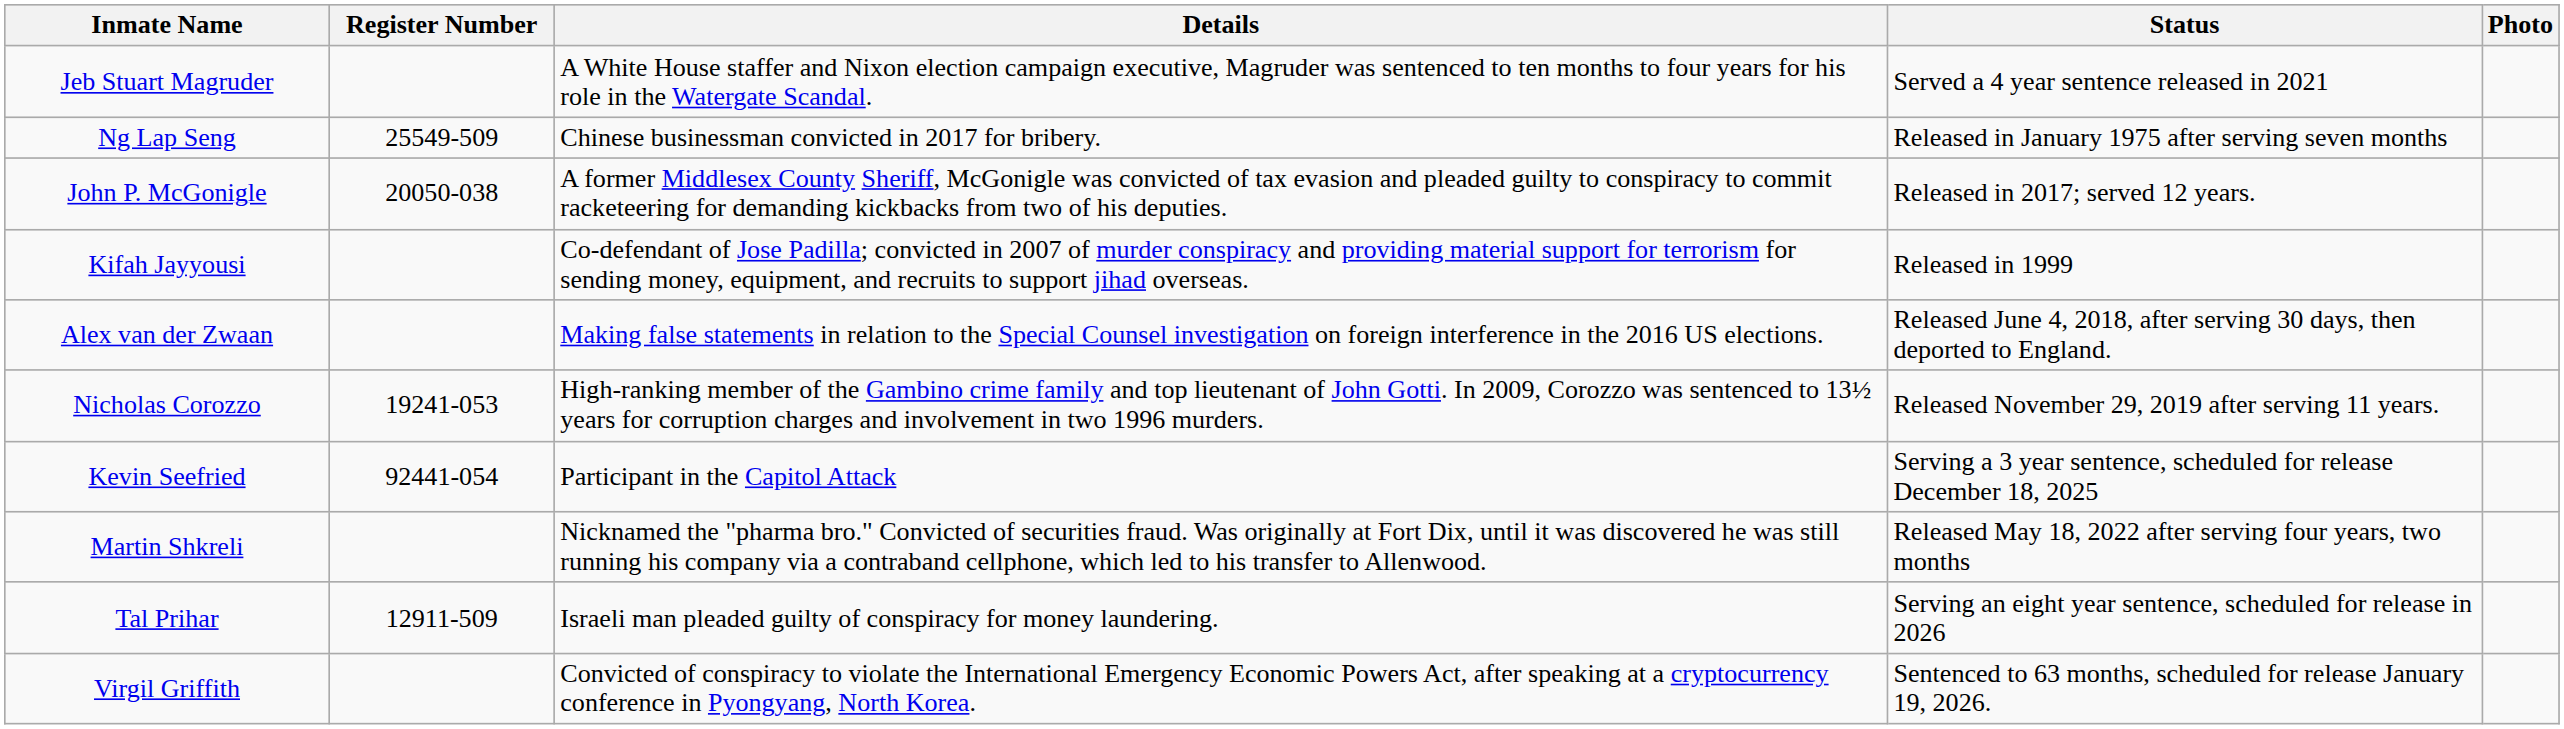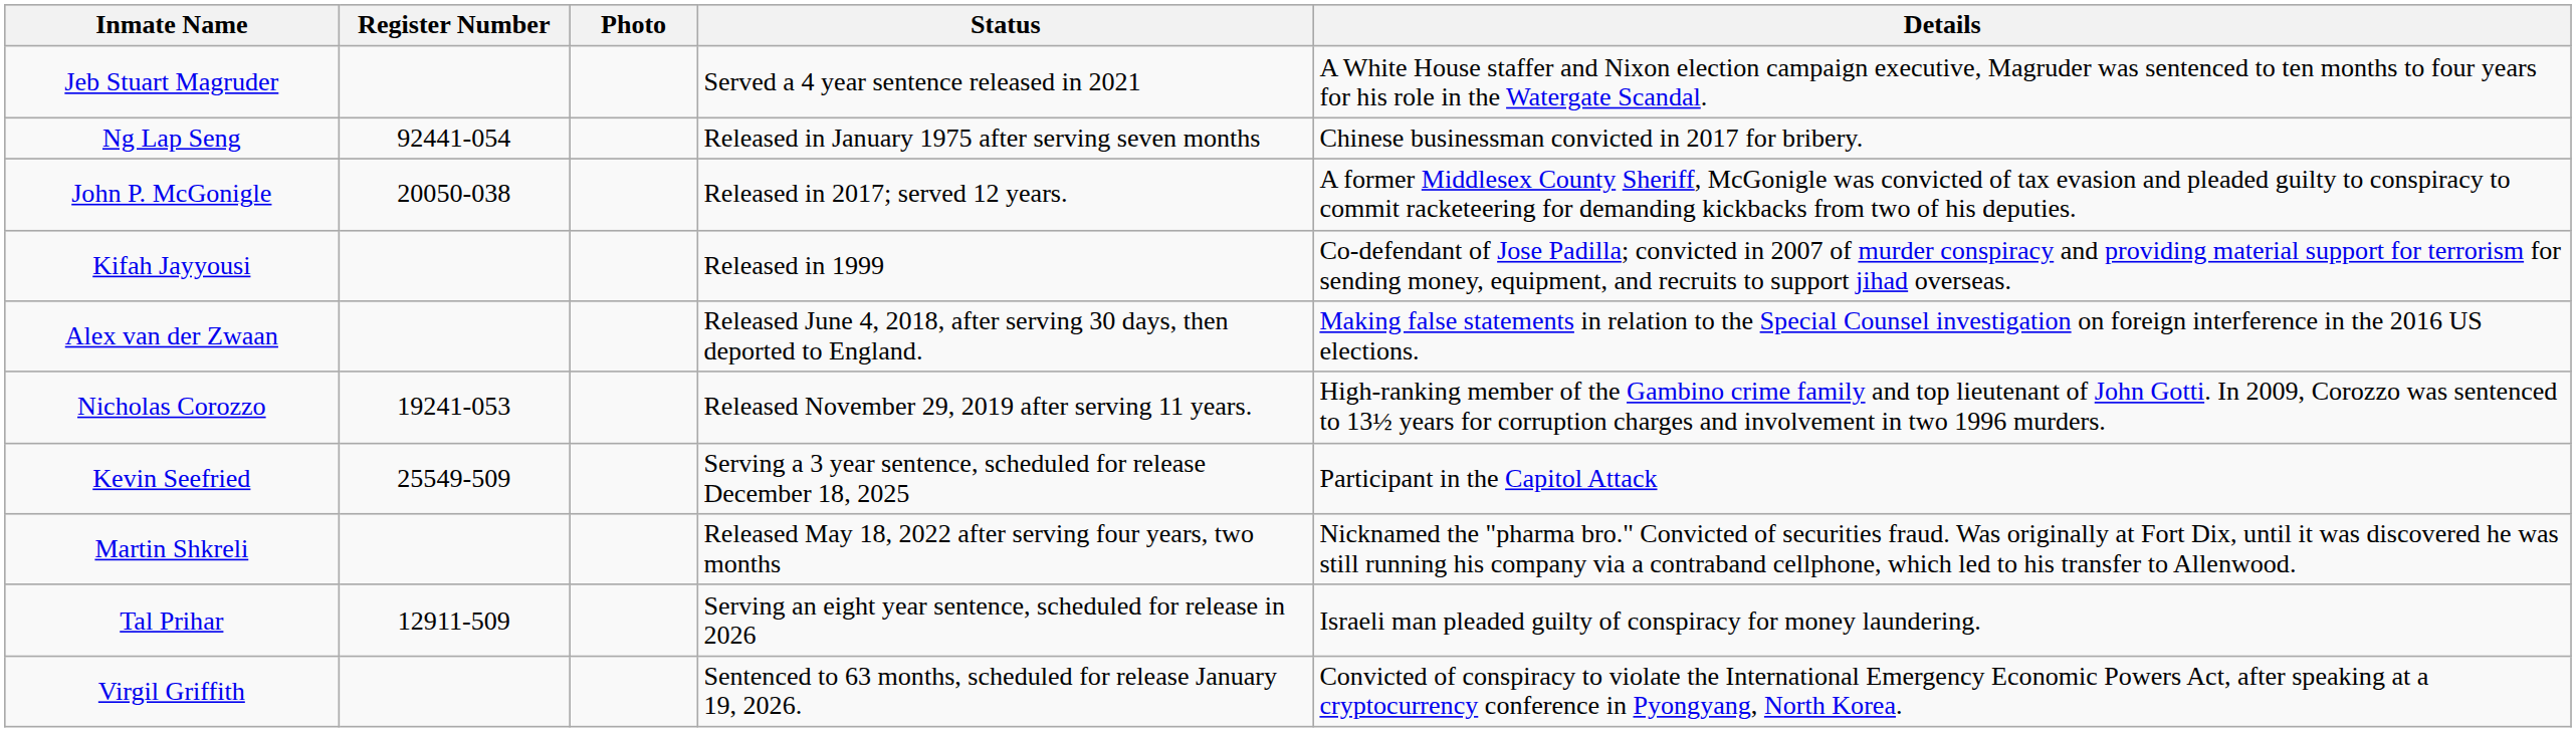columns swapped: Photo <-> Details
Ng Lap Seng | Register Number: 25549-509 -> 92441-054
Kevin Seefried | Register Number: 92441-054 -> 25549-509
